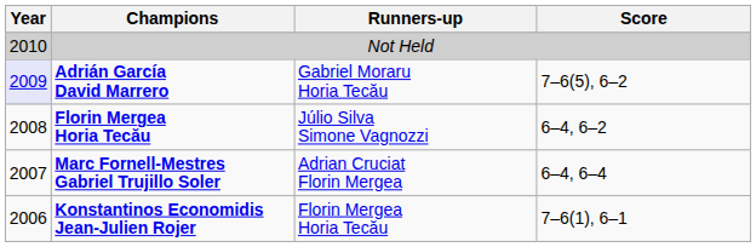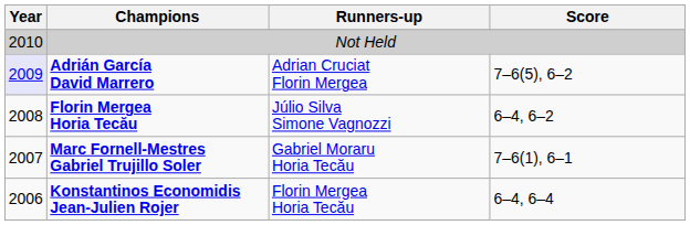Adrián García David Marrero | Runners-up: Gabriel Moraru Horia Tecău -> Adrian Cruciat Florin Mergea
Marc Fornell-Mestres Gabriel Trujillo Soler | Runners-up: Adrian Cruciat Florin Mergea -> Gabriel Moraru Horia Tecău
Marc Fornell-Mestres Gabriel Trujillo Soler | Score: 6–4, 6–4 -> 7–6(1), 6–1
Konstantinos Economidis Jean-Julien Rojer | Score: 7–6(1), 6–1 -> 6–4, 6–4
